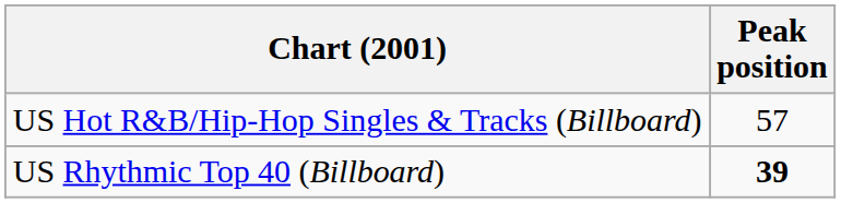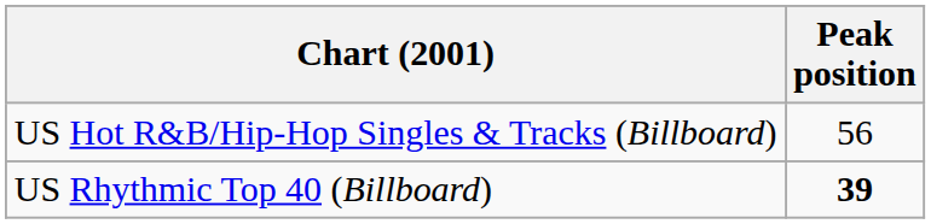US Hot R&B/Hip-Hop Singles & Tracks (Billboard) | Peak position: 57 -> 56
